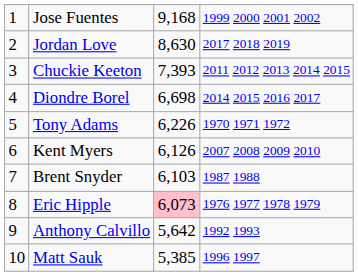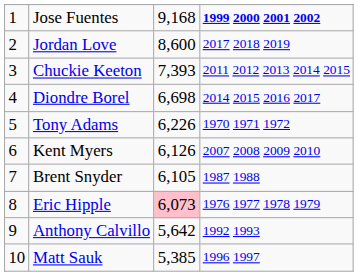Jose Fuentes | column 4: normal -> bold
Jordan Love | column 3: 8,630 -> 8,600
Brent Snyder | column 3: 6,103 -> 6,105
